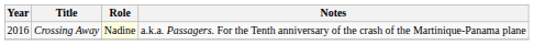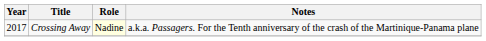Crossing Away | Year: 2016 -> 2017
